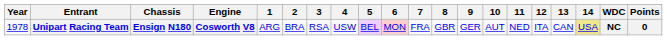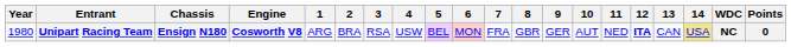Unipart Racing Team | Year: 1978 -> 1980
Unipart Racing Team | 12: normal -> bold
